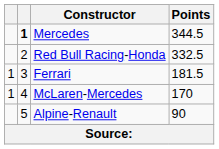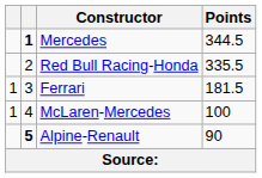Red Bull Racing-Honda | Points: 332.5 -> 335.5
McLaren-Mercedes | Points: 170 -> 100
Alpine-Renault | column 2: normal -> bold
